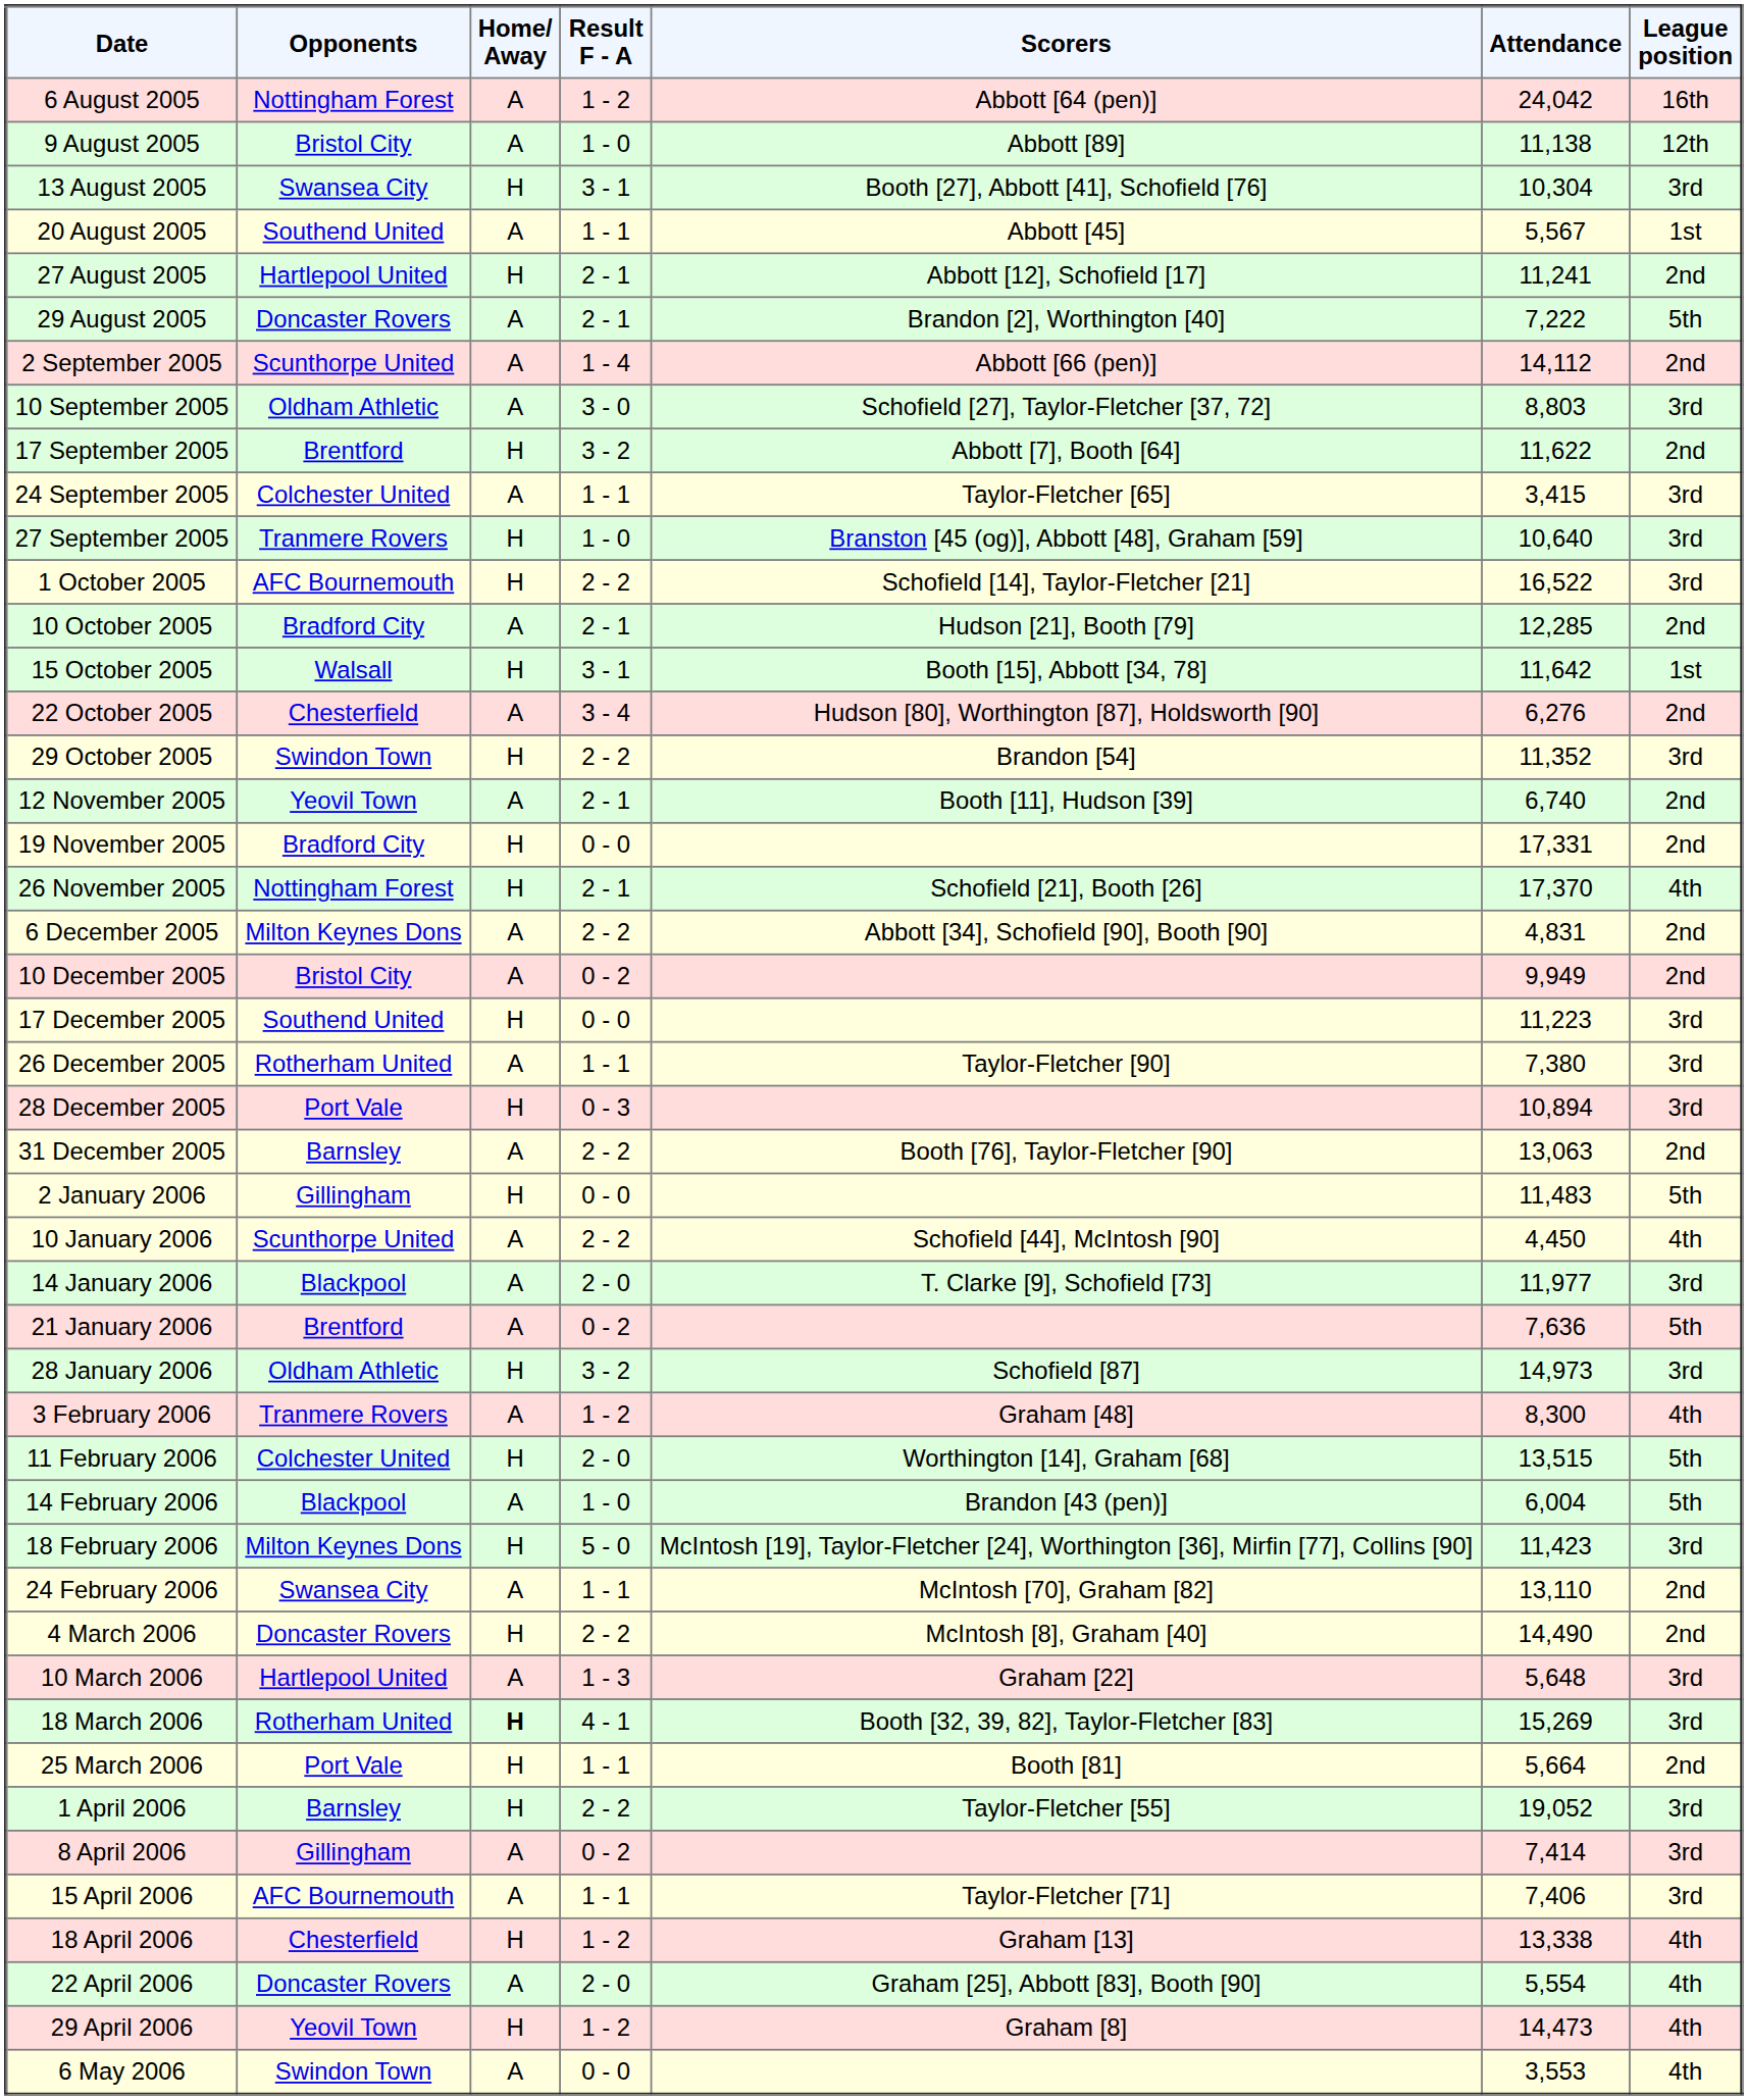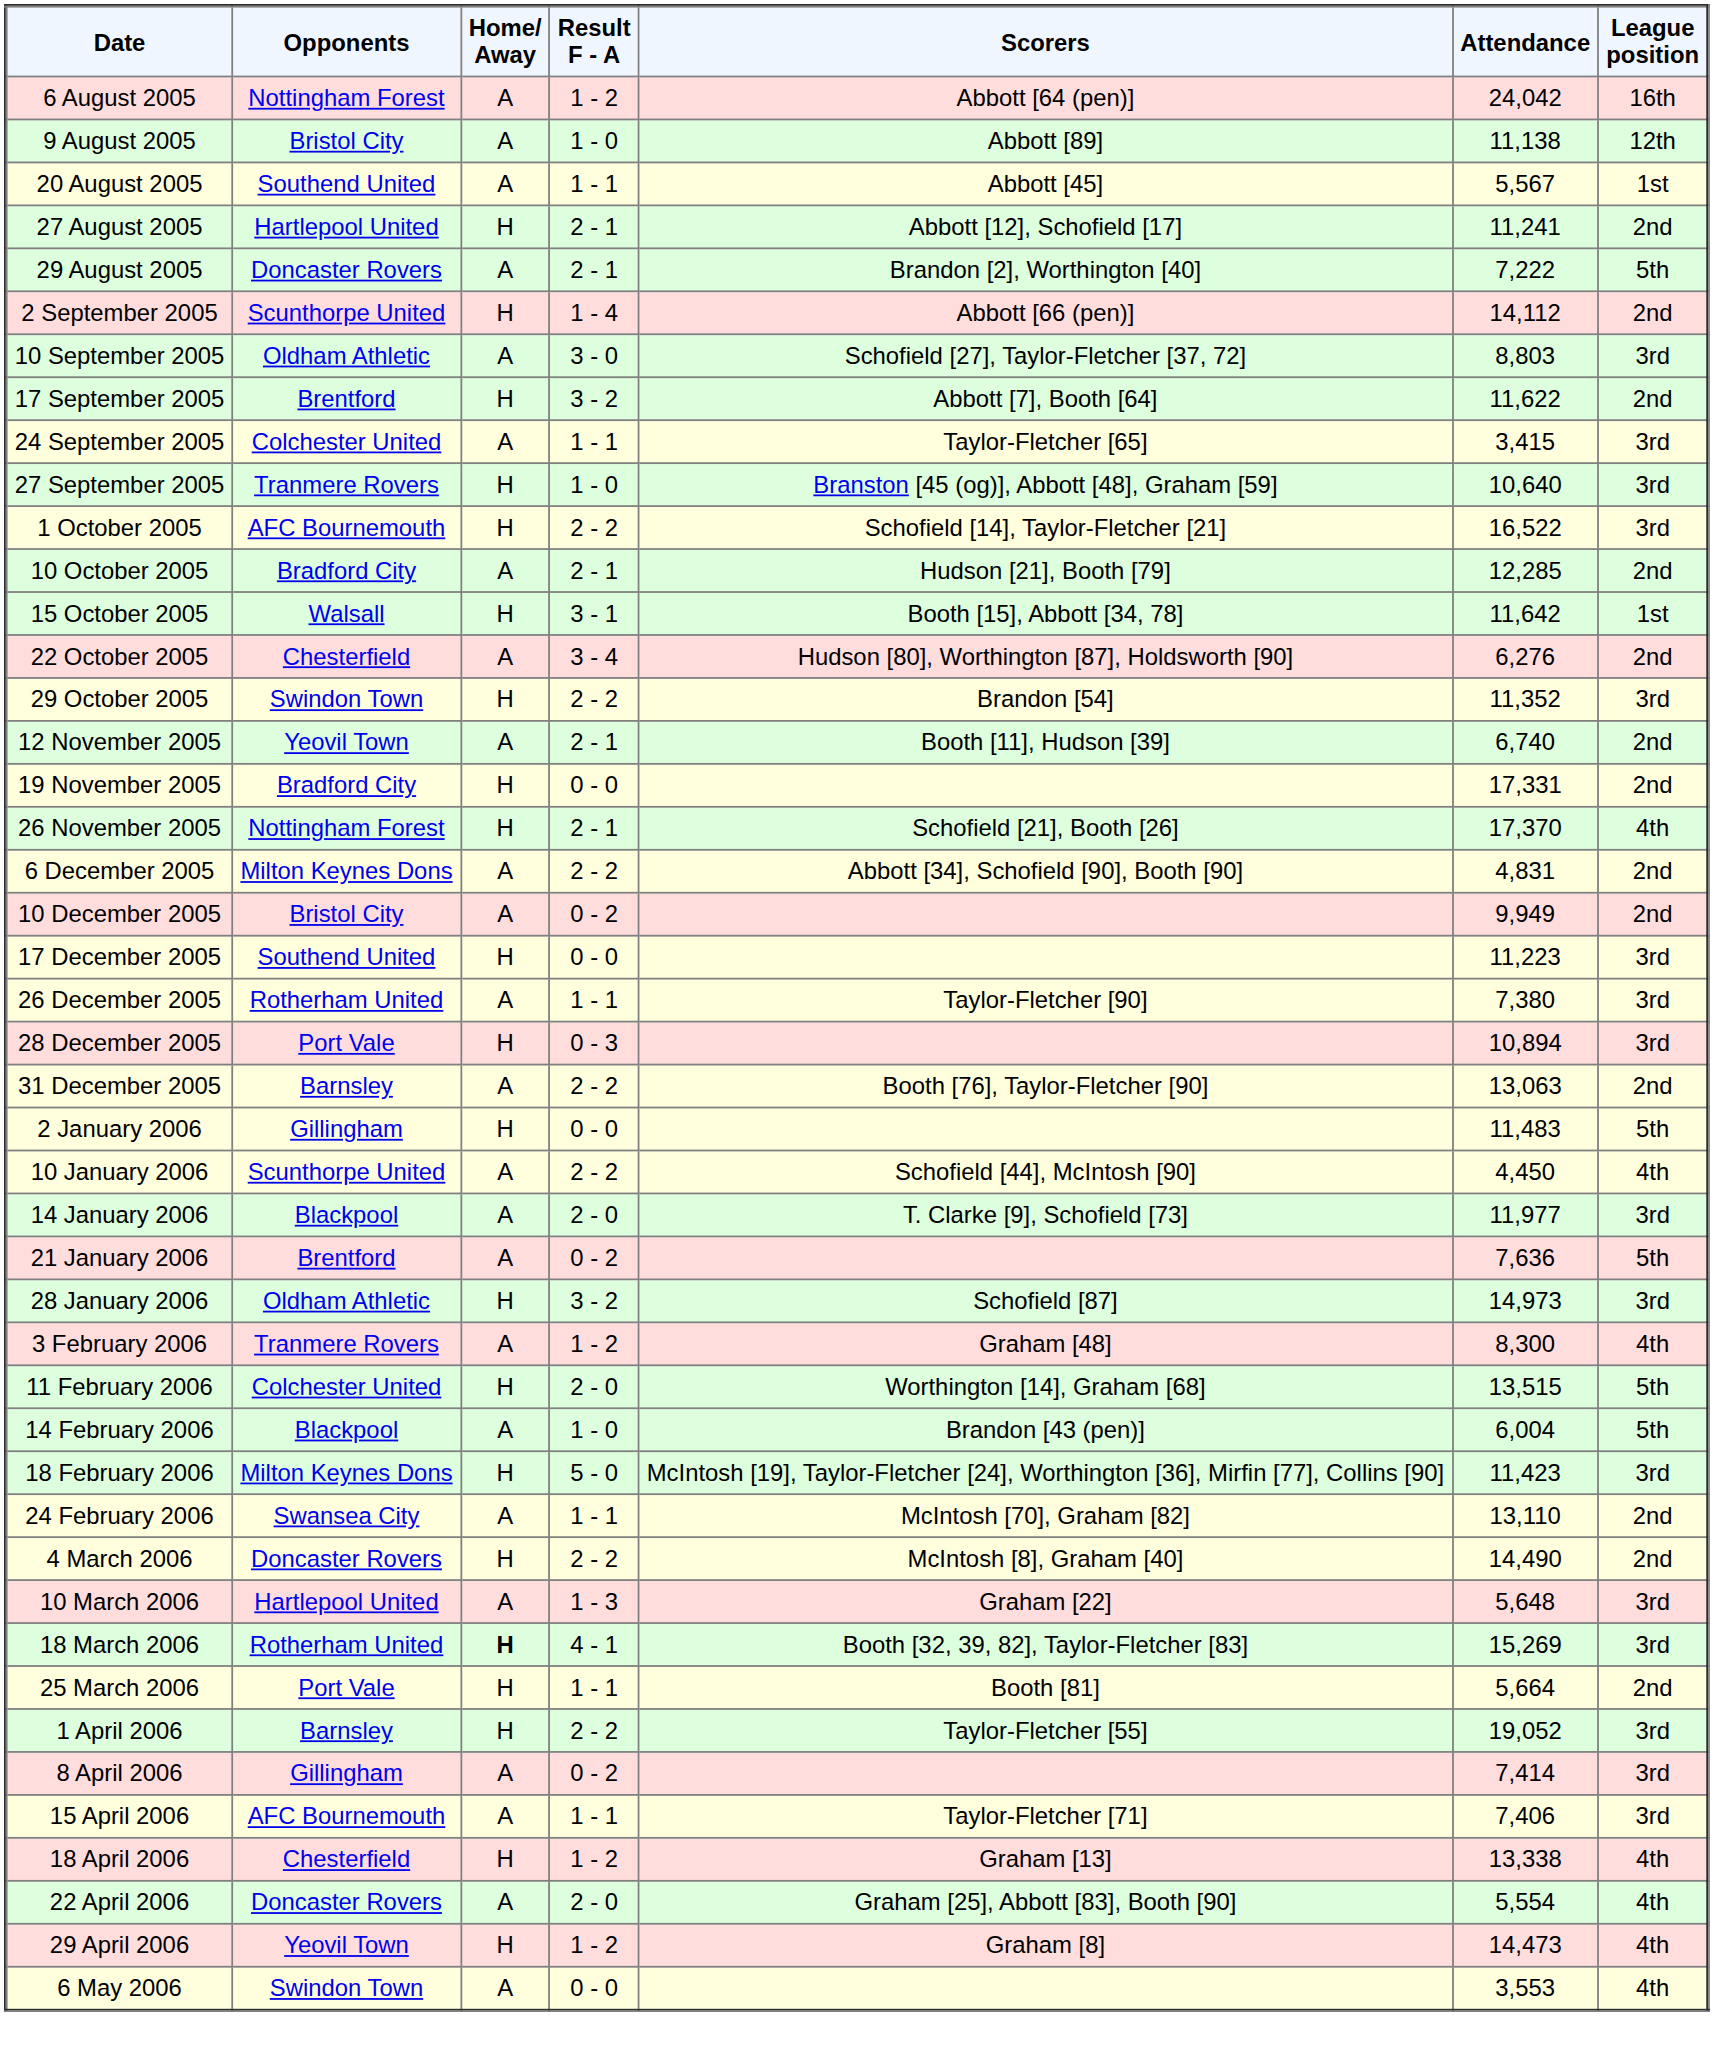- row: 13 August 2005 | Swansea City | H | 3 - 1 | Booth [27], Abbott [41], Schofield [76] | 10,304 | 3rd
2 September 2005 | Home/ Away: A -> H
